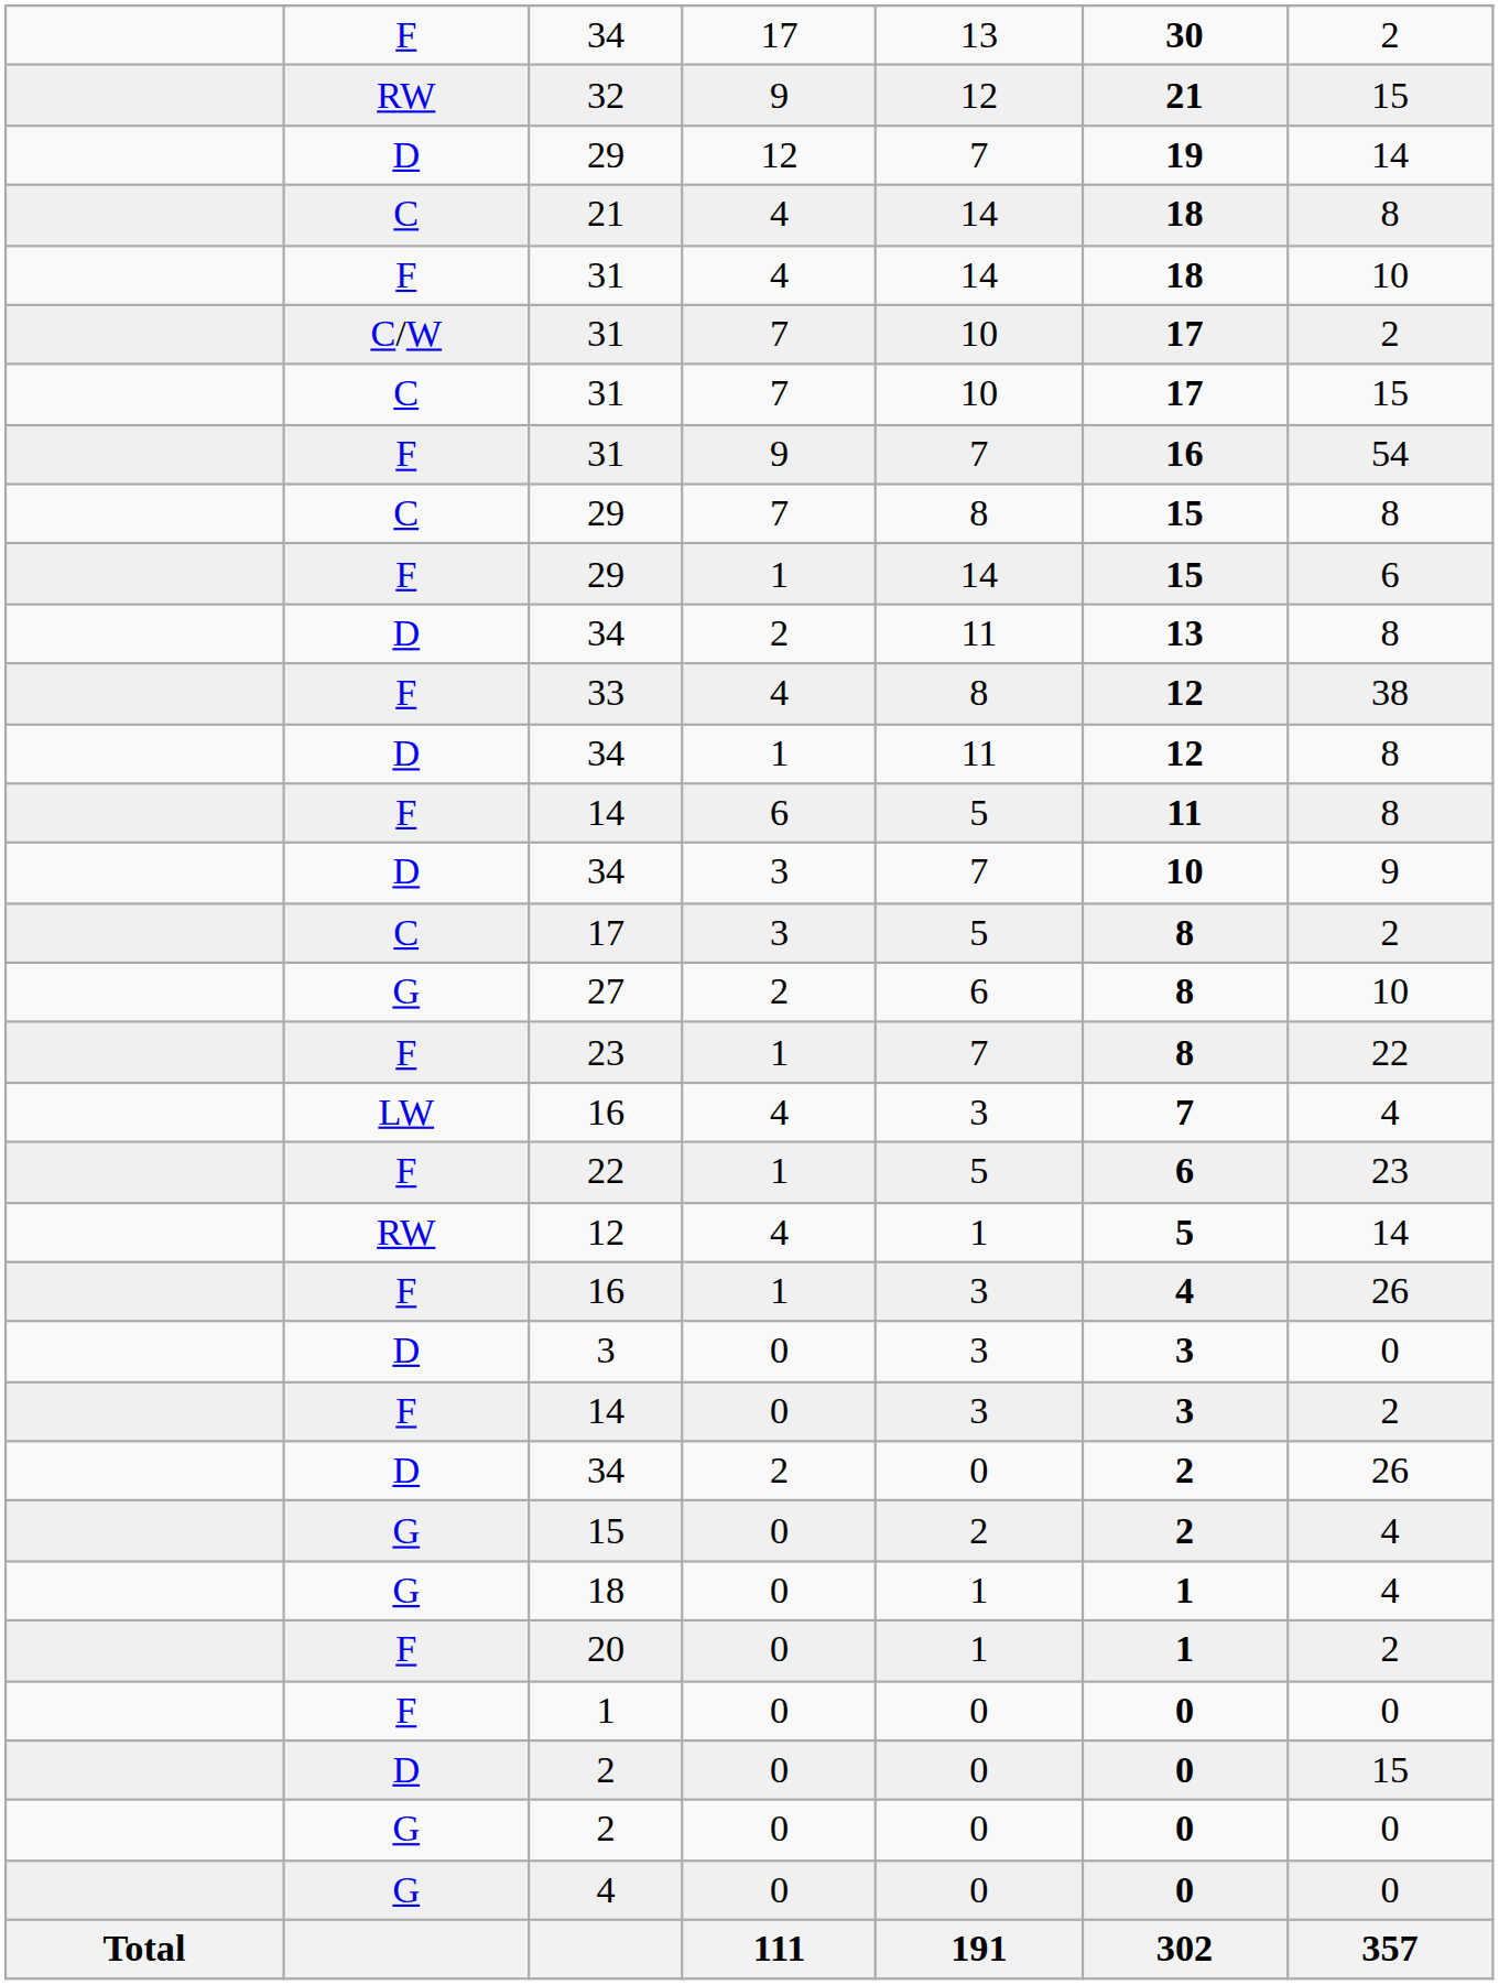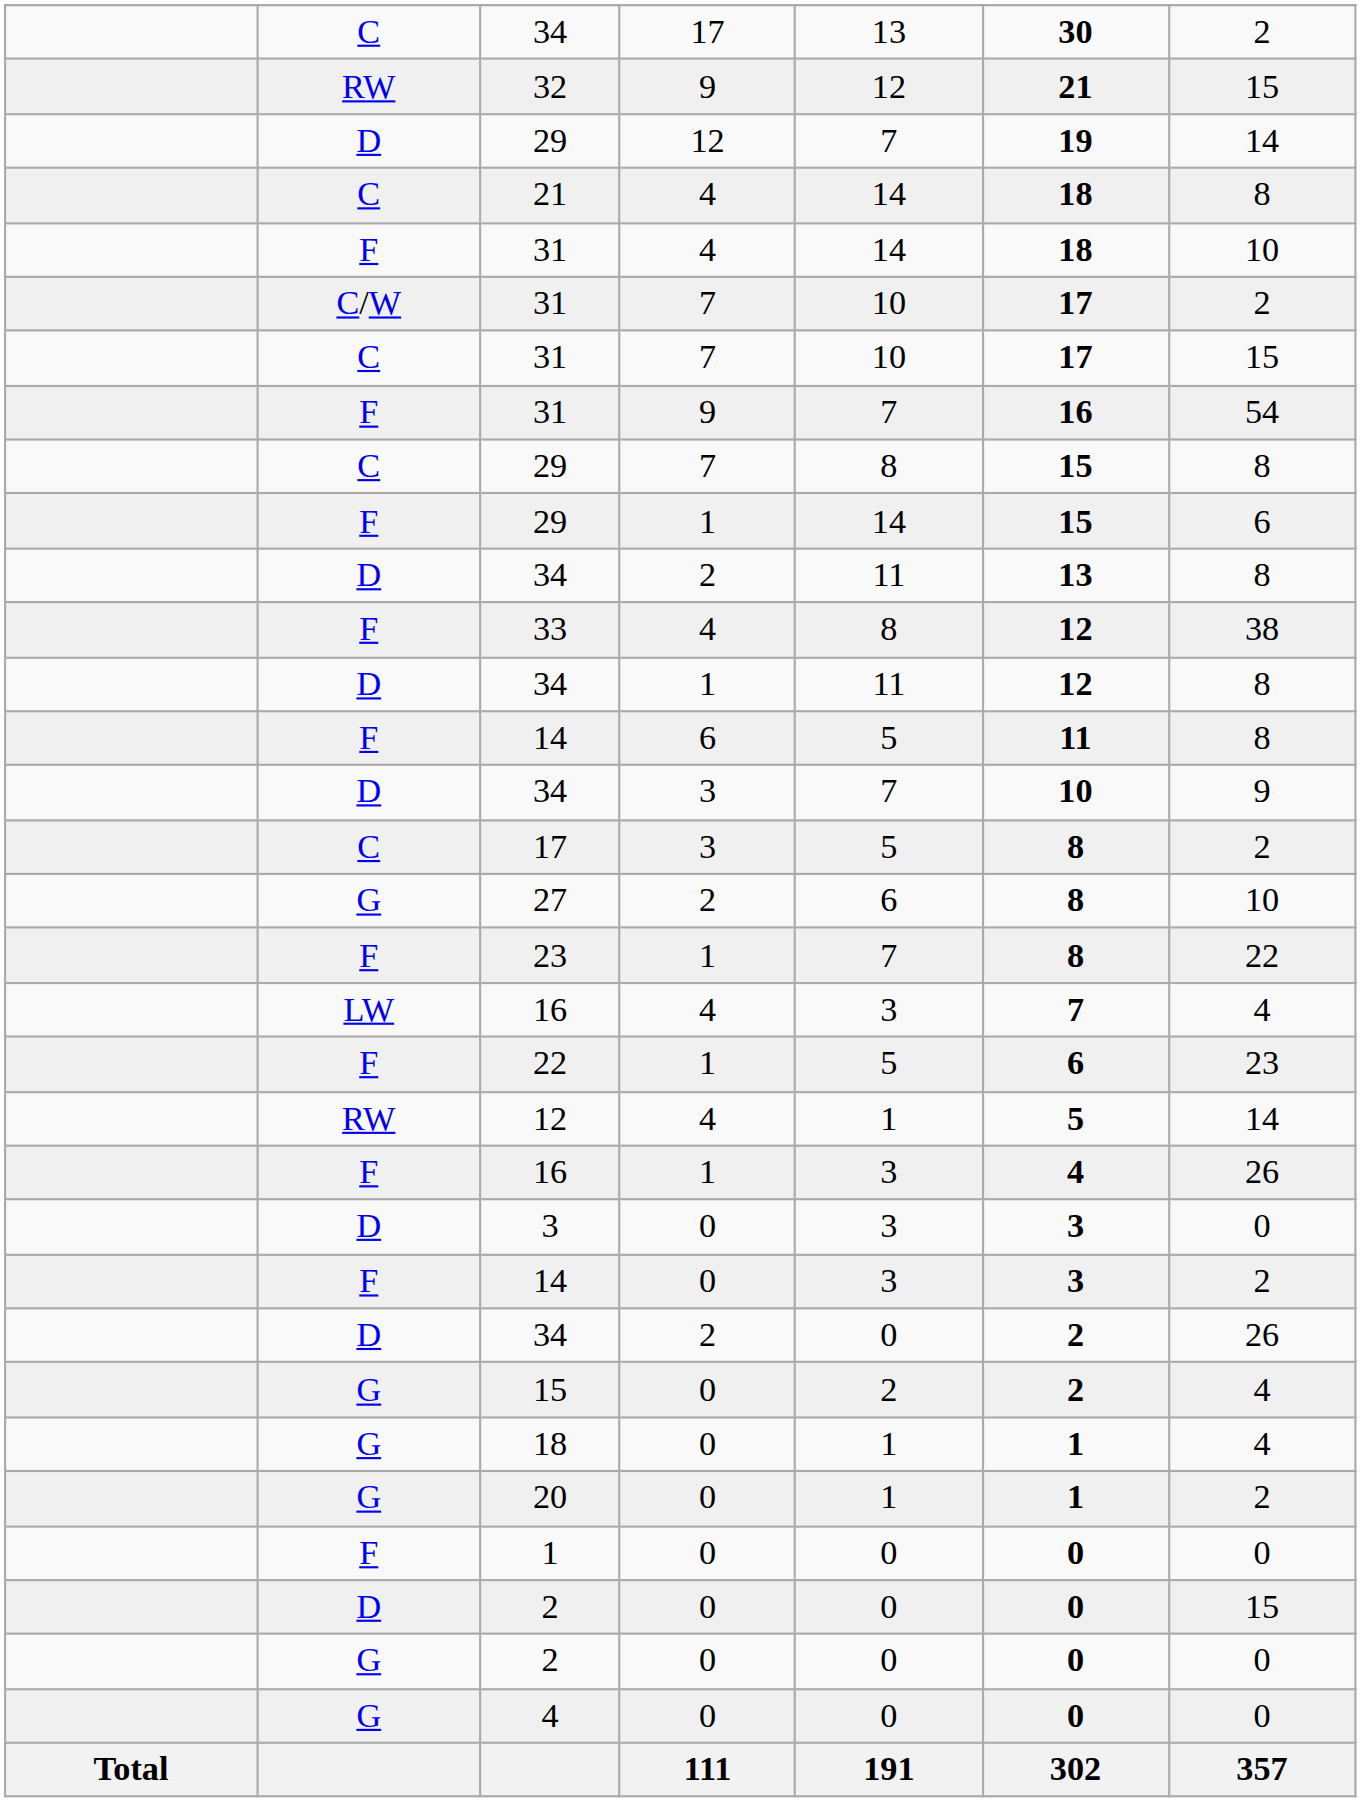34 / 17 | column 2: F -> C
20 | column 2: F -> G
